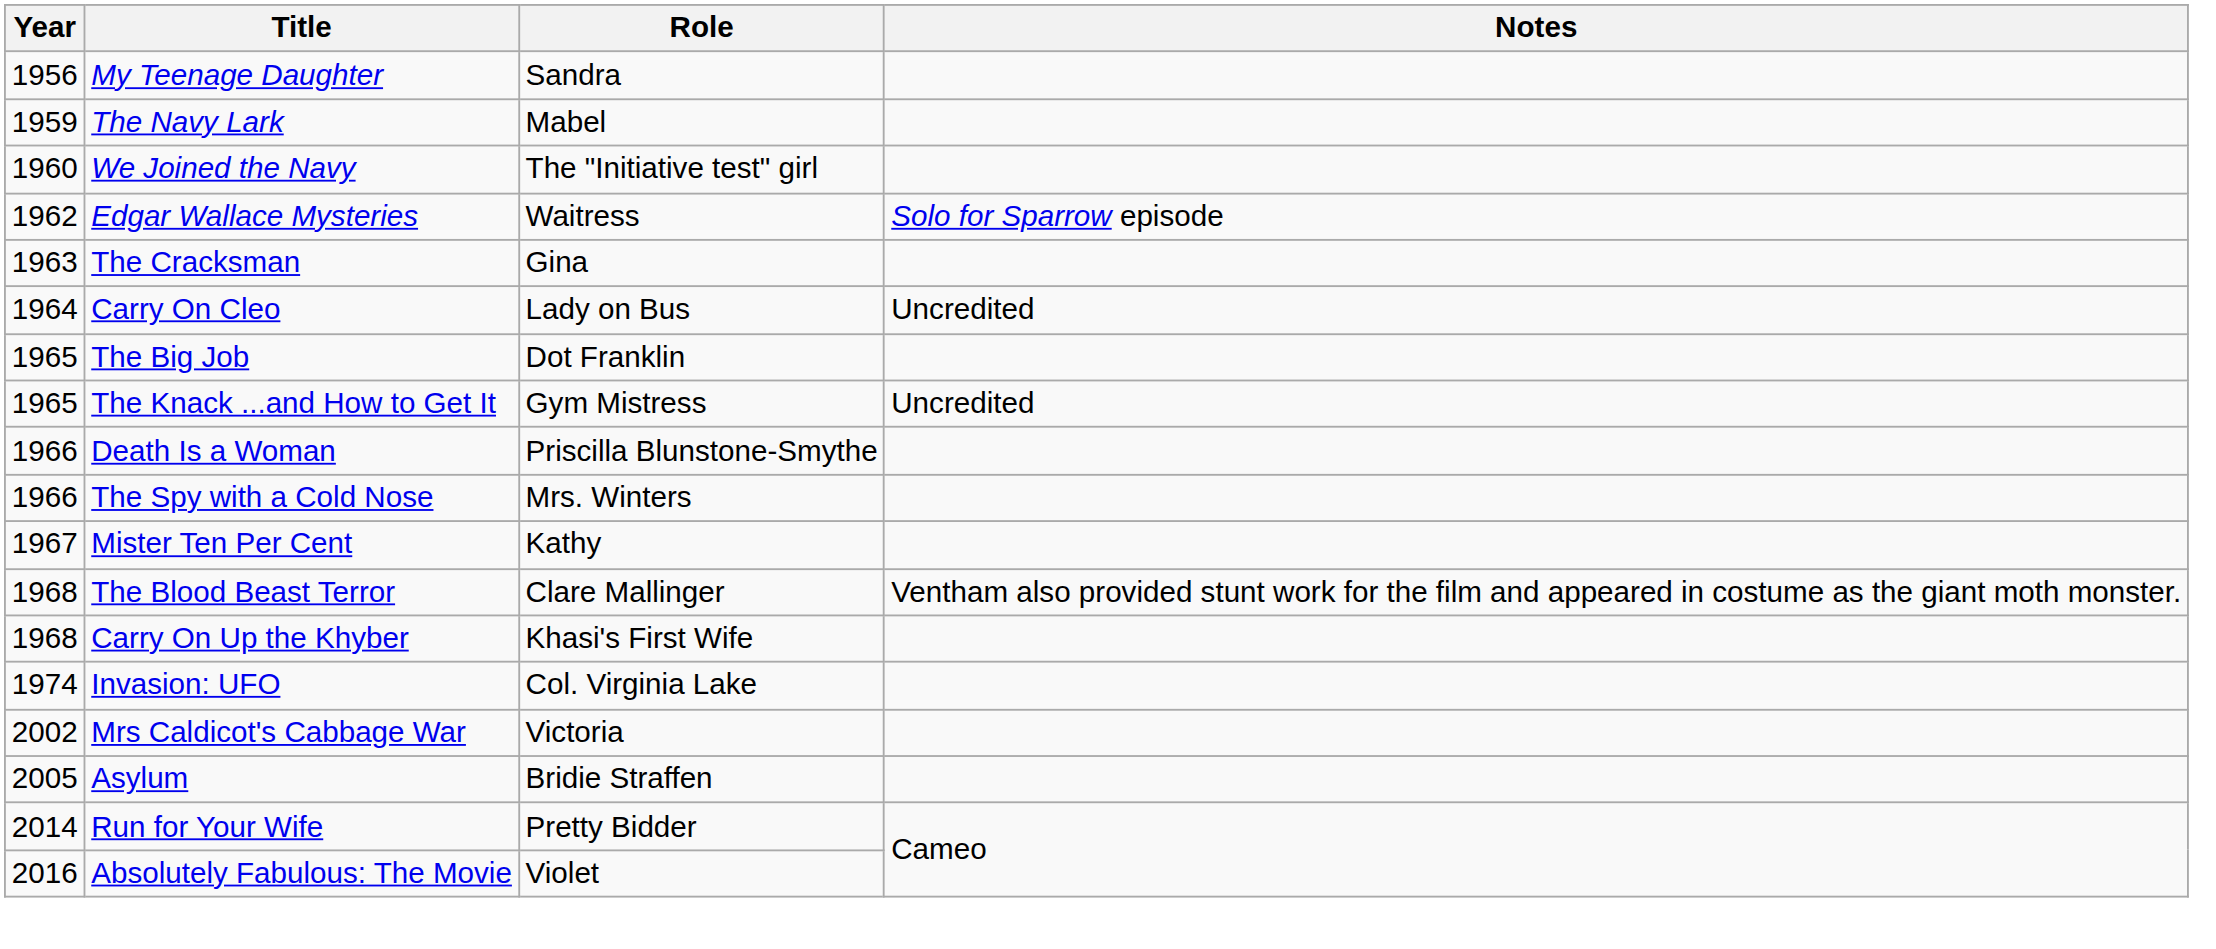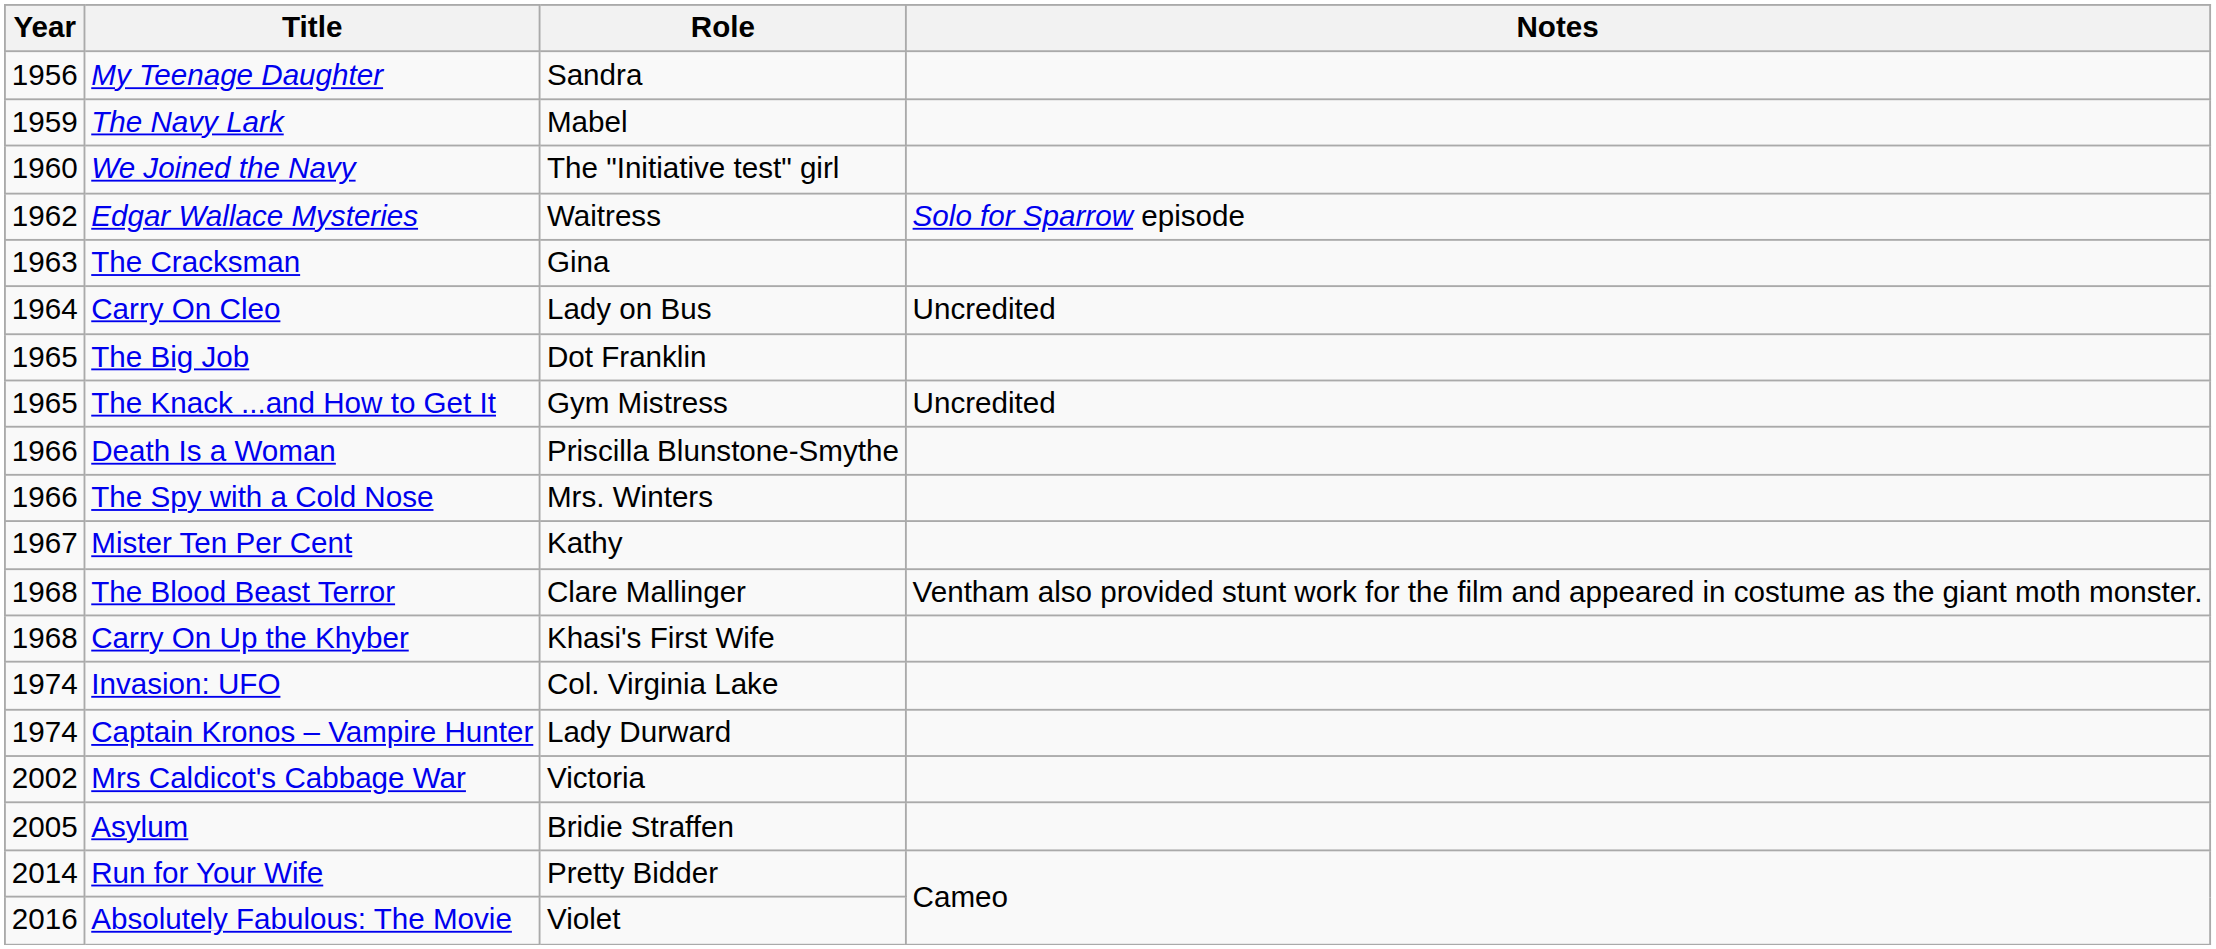+ row: 1974 | Captain Kronos – Vampire Hunter | Lady Durward
